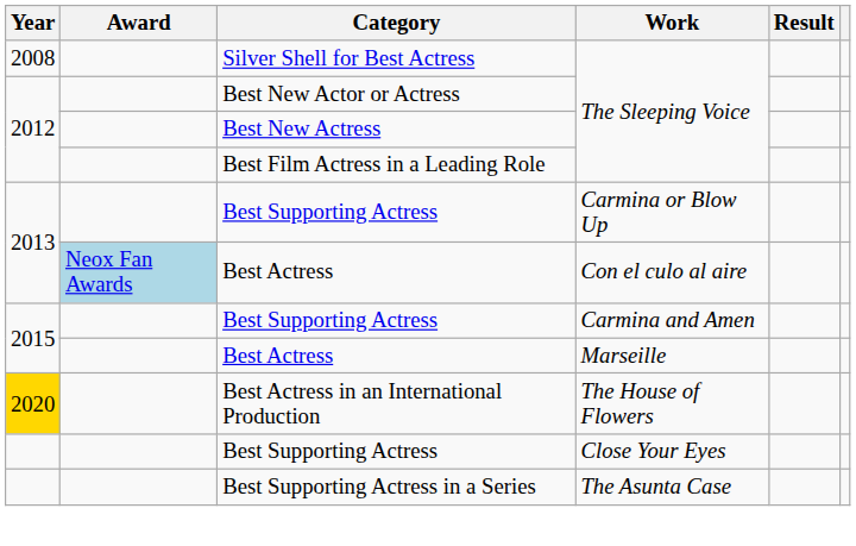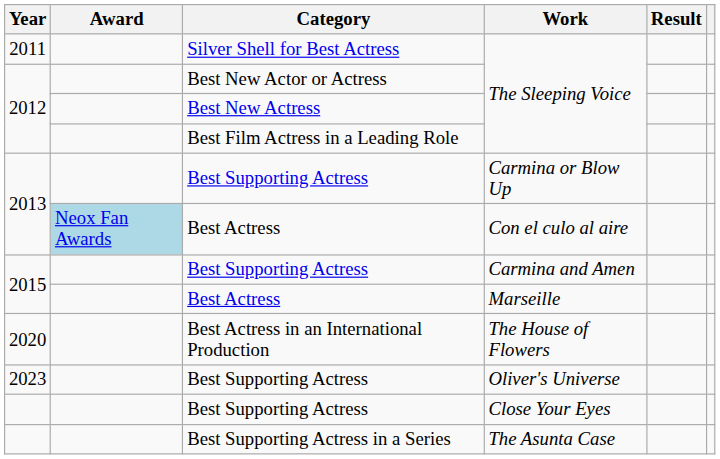Silver Shell for Best Actress / The Sleeping Voice | Year: 2008 -> 2011
The House of Flowers | Year: gold background -> no background
+ row: 2023 | Best Supporting Actress | Oliver's Universe
